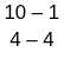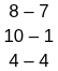+ row: 8 – 7
